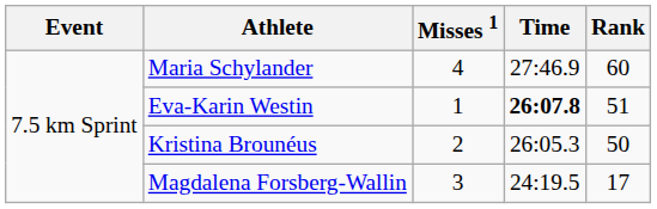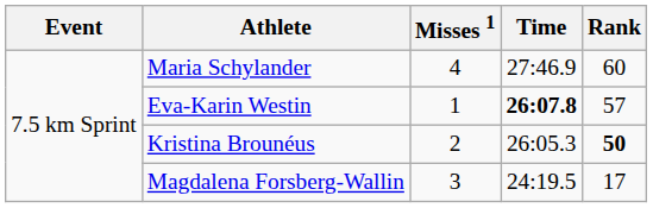Eva-Karin Westin | Rank: 51 -> 57
Kristina Brounéus | Rank: normal -> bold
